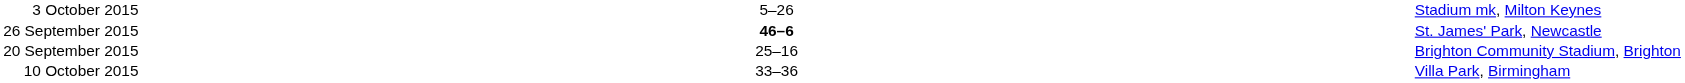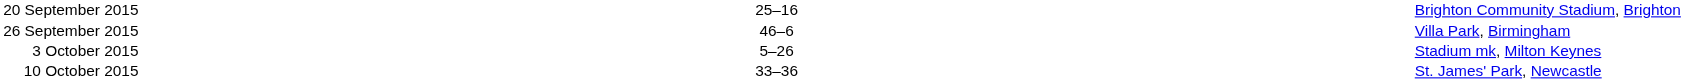rows swapped: 20 September 2015 <-> 3 October 2015
26 September 2015 | column 3: bold -> normal
26 September 2015 | column 5: St. James' Park, Newcastle -> Villa Park, Birmingham
10 October 2015 | column 5: Villa Park, Birmingham -> St. James' Park, Newcastle
